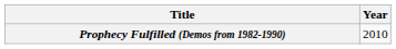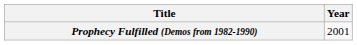Prophecy Fulfilled (Demos from 1982-1990) | Year: 2010 -> 2001
